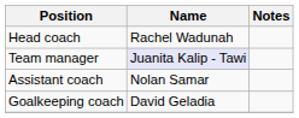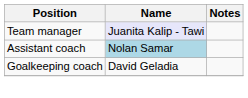- row: Head coach | Rachel Wadunah
Assistant coach | Name: no background -> lightblue background
